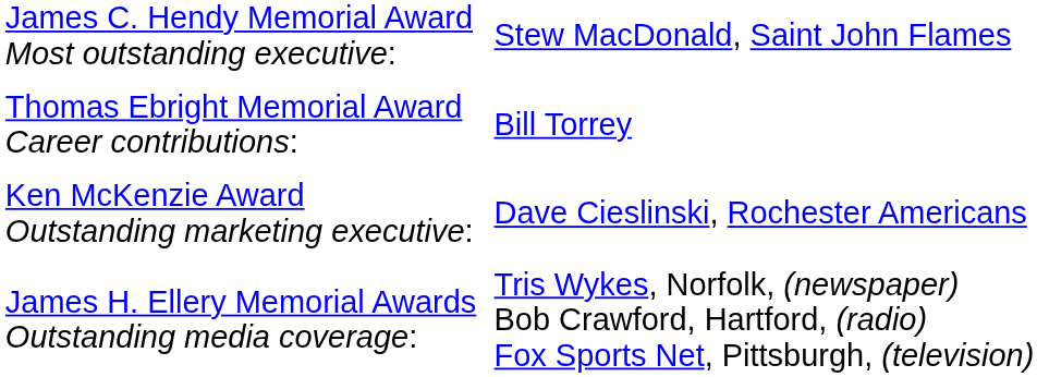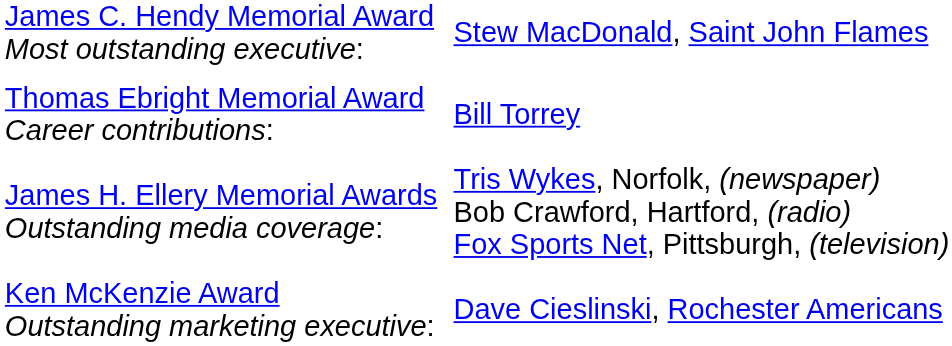rows swapped: James H. Ellery Memorial Awards Outstanding media coverage: <-> Ken McKenzie Award Outstanding marketing executive:
